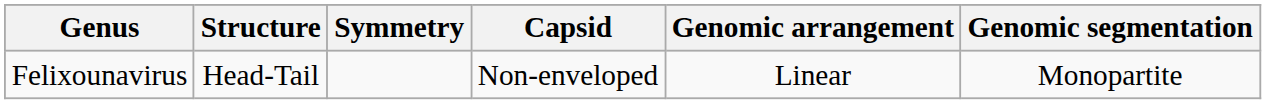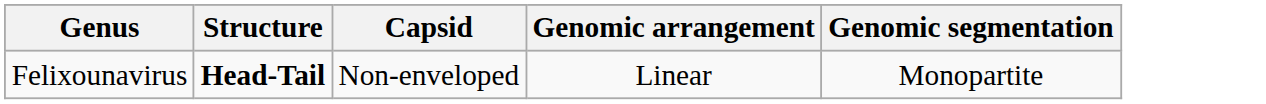- column: Symmetry
Felixounavirus | Structure: normal -> bold
